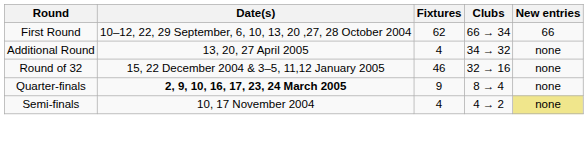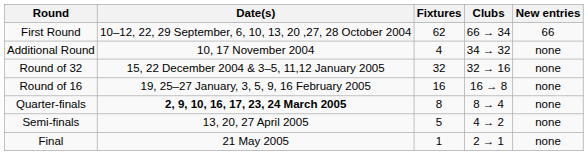Additional Round | Date(s): 13, 20, 27 April 2005 -> 10, 17 November 2004
Round of 32 | Fixtures: 46 -> 32
+ row: Round of 16 | 19, 25–27 January, 3, 5, 9, 16 February 2005 | 16 | 16 → 8 | none
Quarter-finals | Fixtures: 9 -> 8
Semi-finals | Date(s): 10, 17 November 2004 -> 13, 20, 27 April 2005
Semi-finals | Fixtures: 4 -> 5
Semi-finals | New entries: khaki background -> no background
+ row: Final | 21 May 2005 | 1 | 2 → 1 | none
